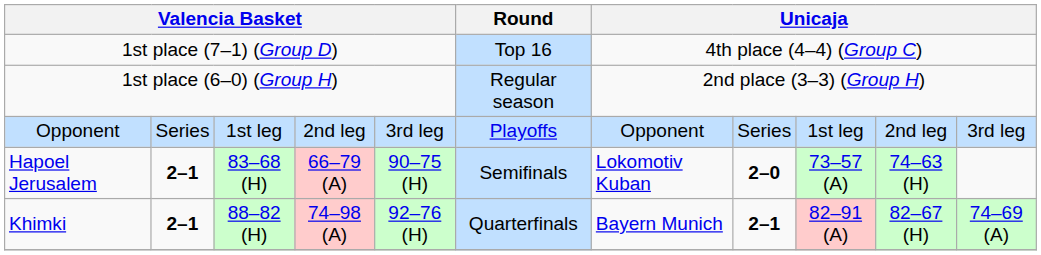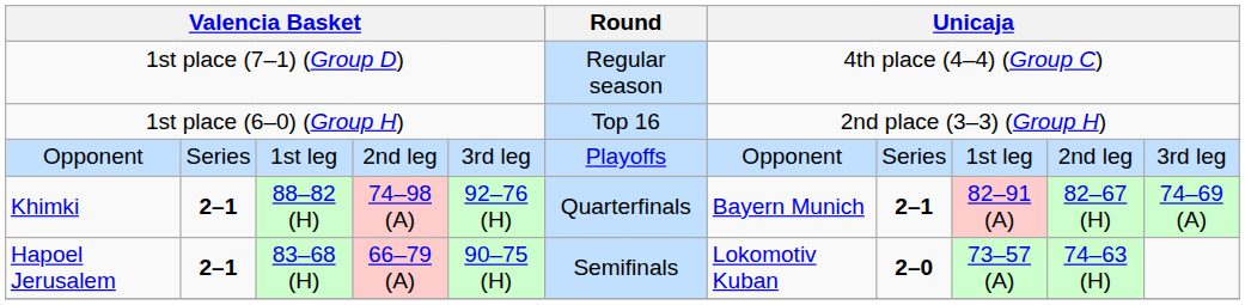1st place (7–1) (Group D) | Round: Top 16 -> Regular season
1st place (6–0) (Group H) | Round: Regular season -> Top 16
rows swapped: Khimki <-> Hapoel Jerusalem
